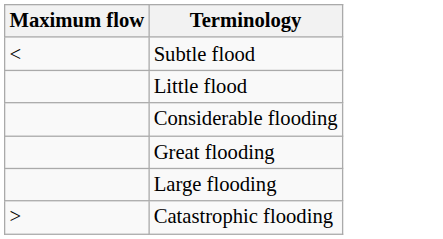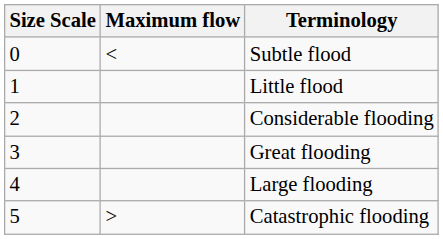+ column: Size Scale | 0 | 1 | 2 | 3 | 4 | 5
